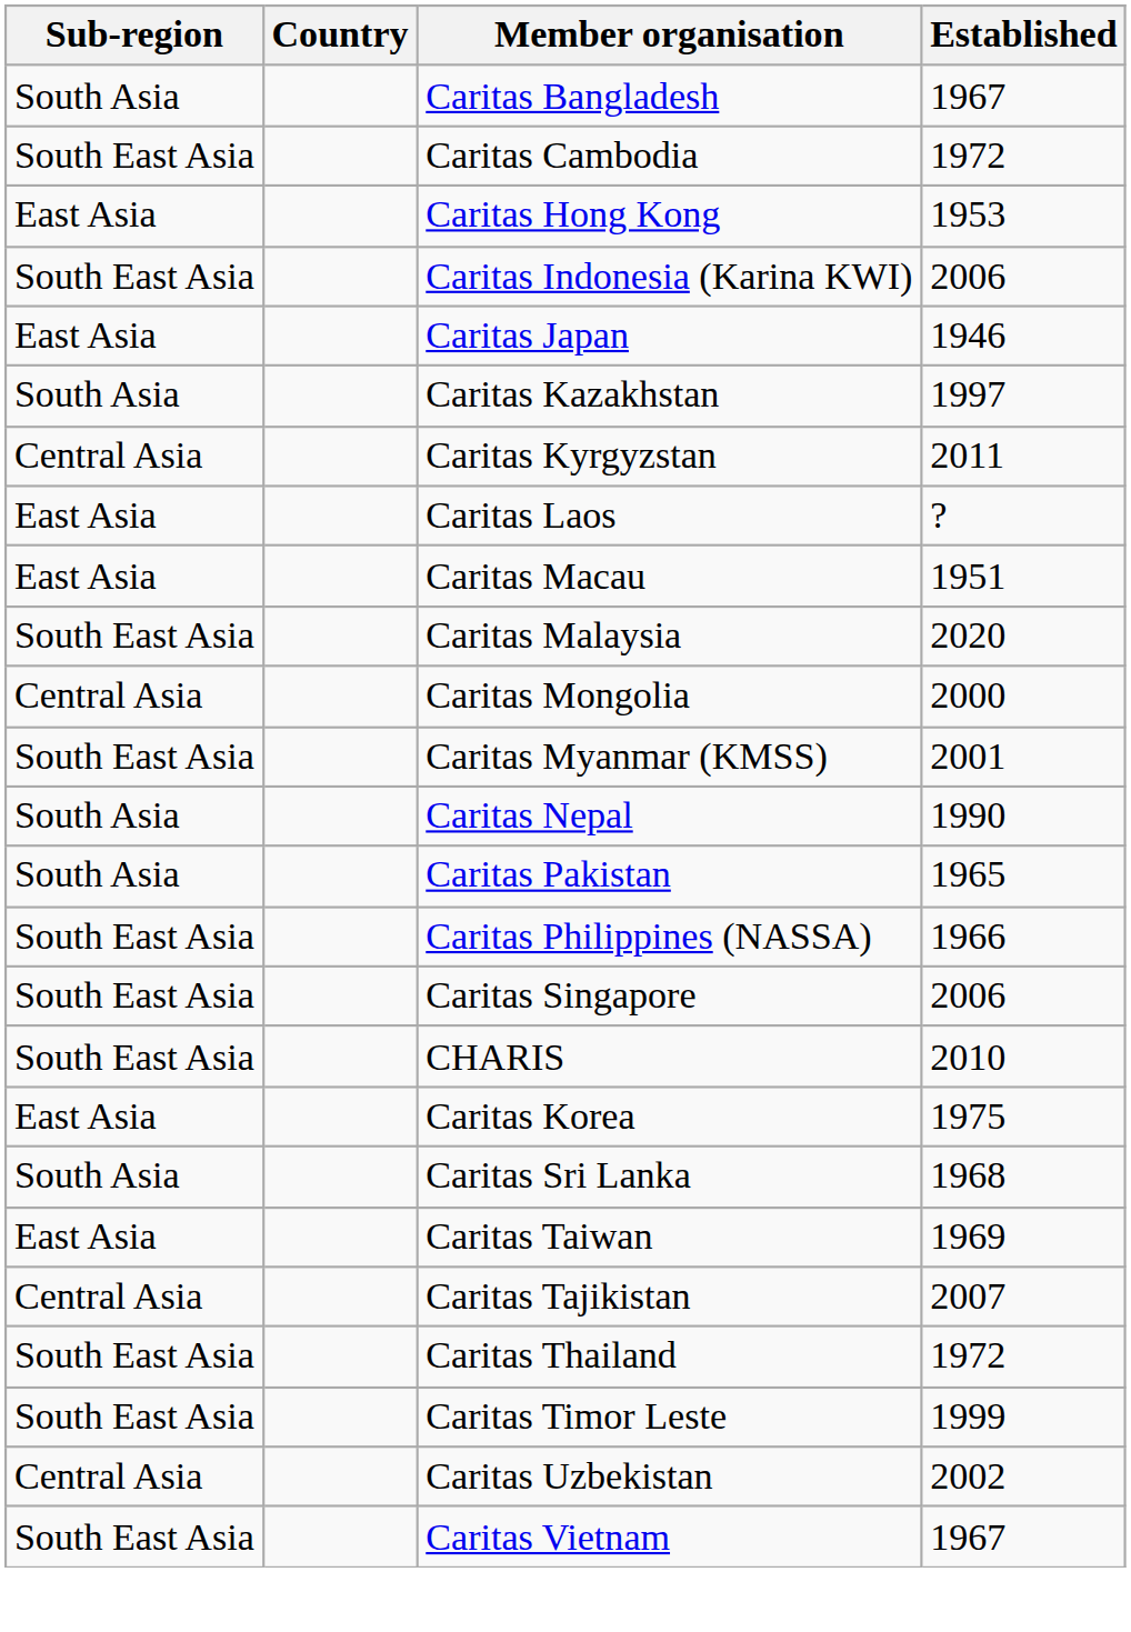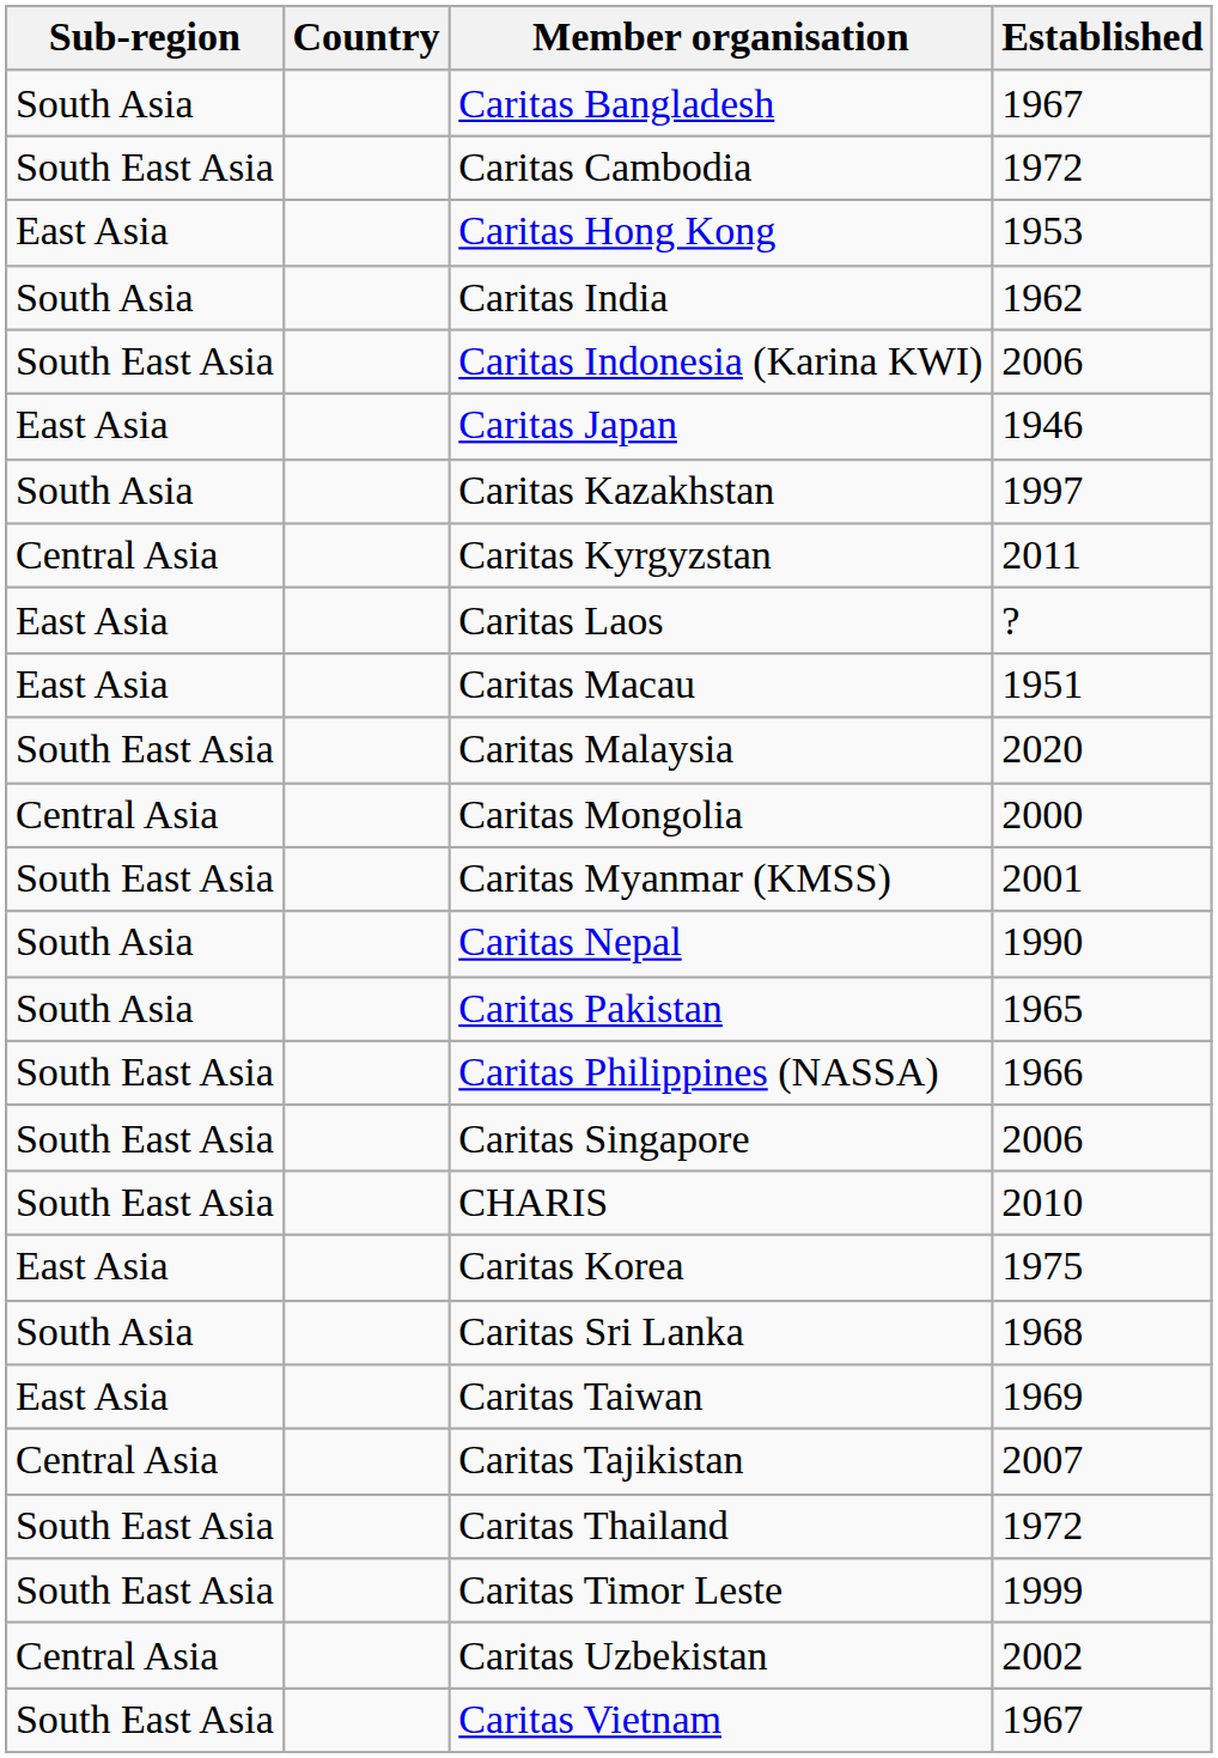+ row: South Asia | Caritas India | 1962
